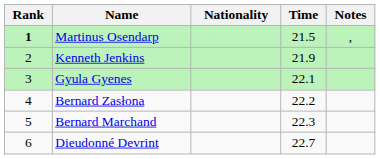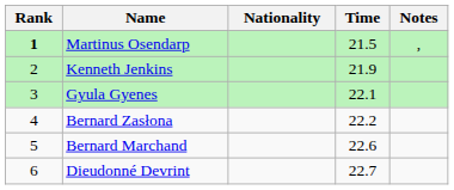Bernard Marchand | Time: 22.3 -> 22.6
